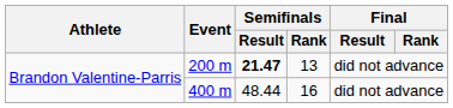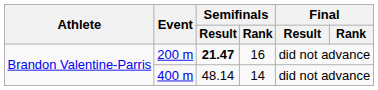200 m | Semifinals / Rank: 13 -> 16
400 m | Semifinals / Result: 48.44 -> 48.14
400 m | Semifinals / Rank: 16 -> 14
